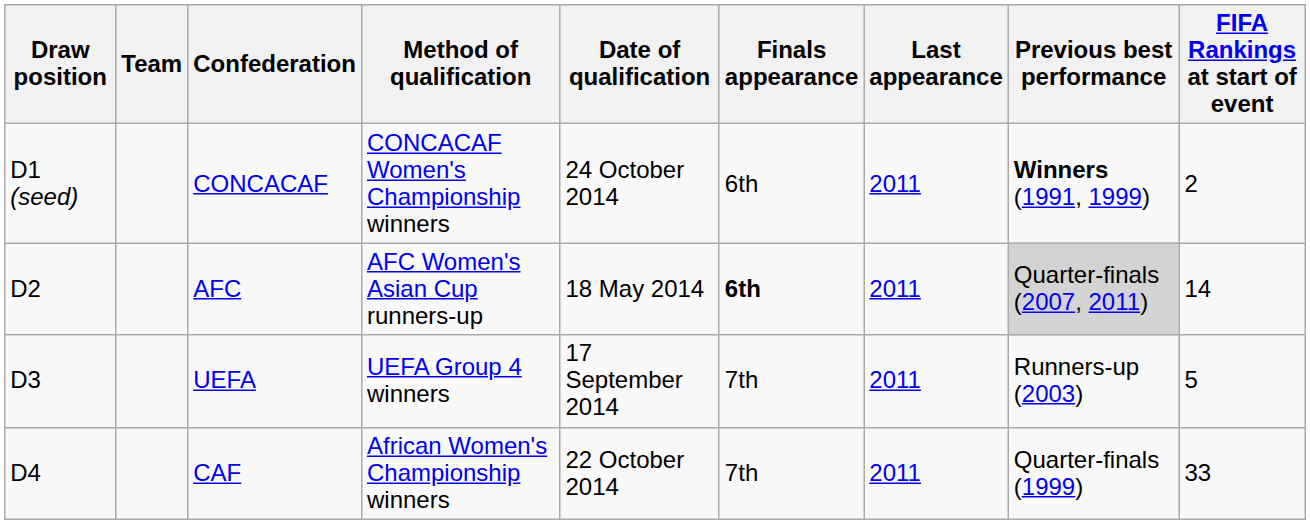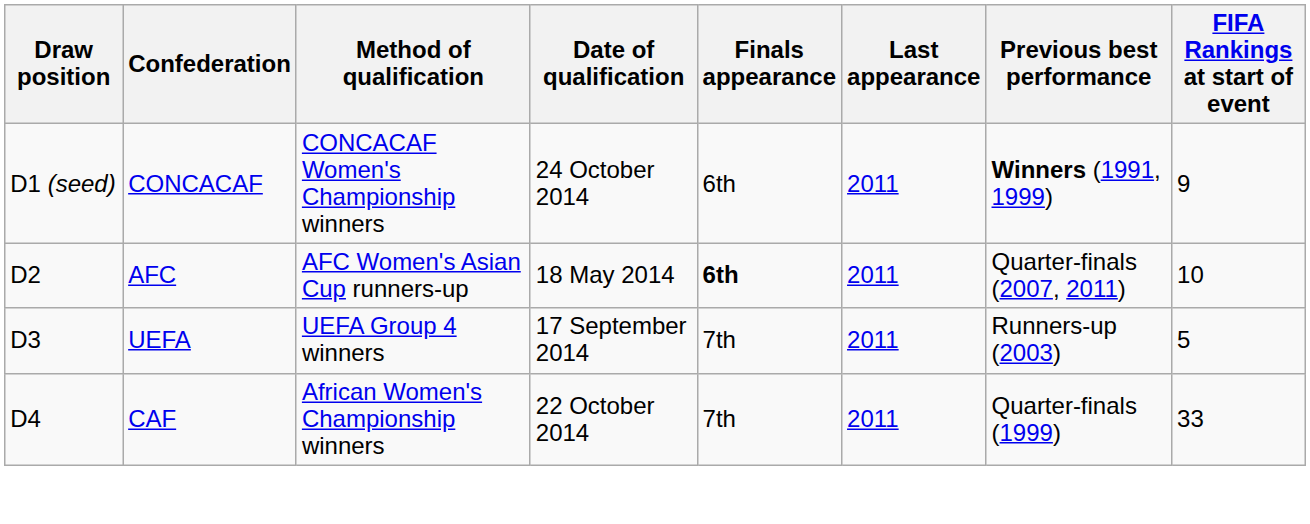- column: Team
CONCACAF | FIFA Rankings at start of event: 2 -> 9
AFC | Previous best performance: lightgrey background -> no background
AFC | FIFA Rankings at start of event: 14 -> 10
